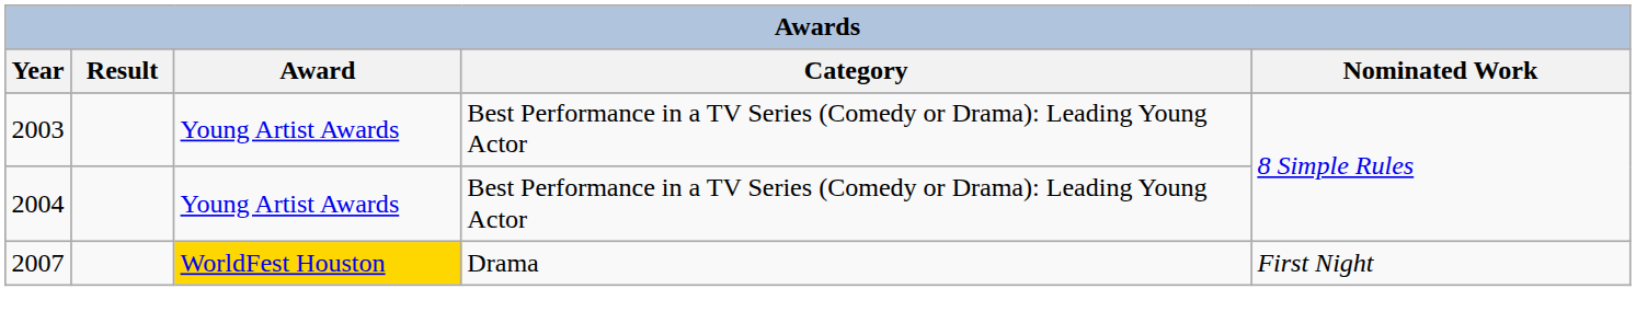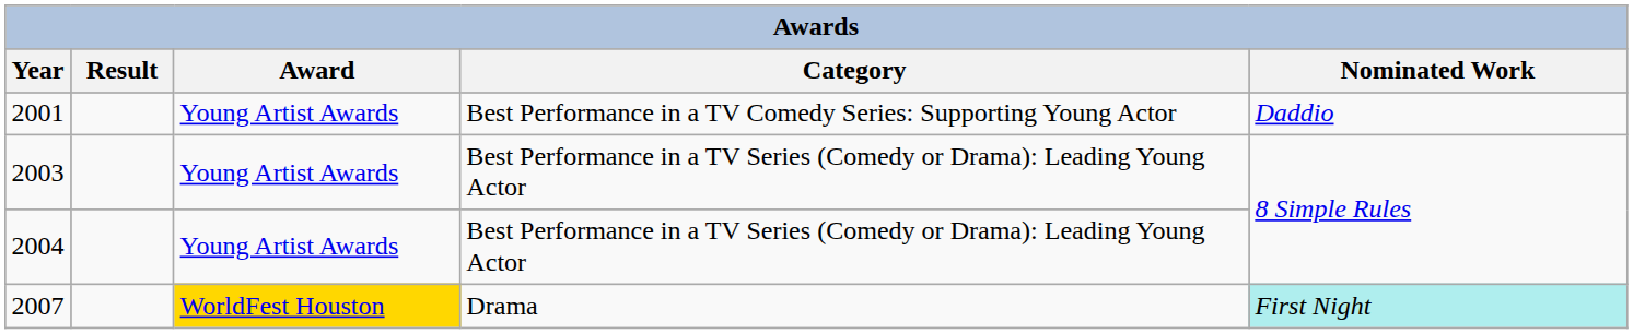+ row: 2001 | Young Artist Awards | Best Performance in a TV Comedy Series: Supporting Young Actor | Daddio
2007 | Nominated Work: no background -> paleturquoise background
